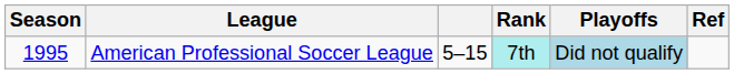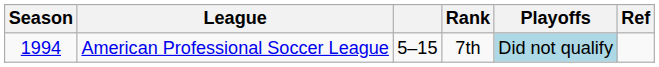American Professional Soccer League | Season: 1995 -> 1994
American Professional Soccer League | Rank: paleturquoise background -> no background
